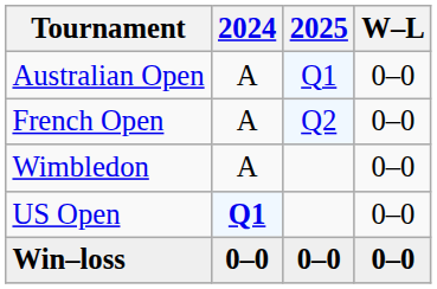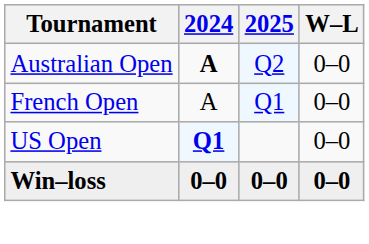Australian Open | 2024: normal -> bold
Australian Open | 2025: Q1 -> Q2
French Open | 2025: Q2 -> Q1
- row: Wimbledon | A | 0–0
